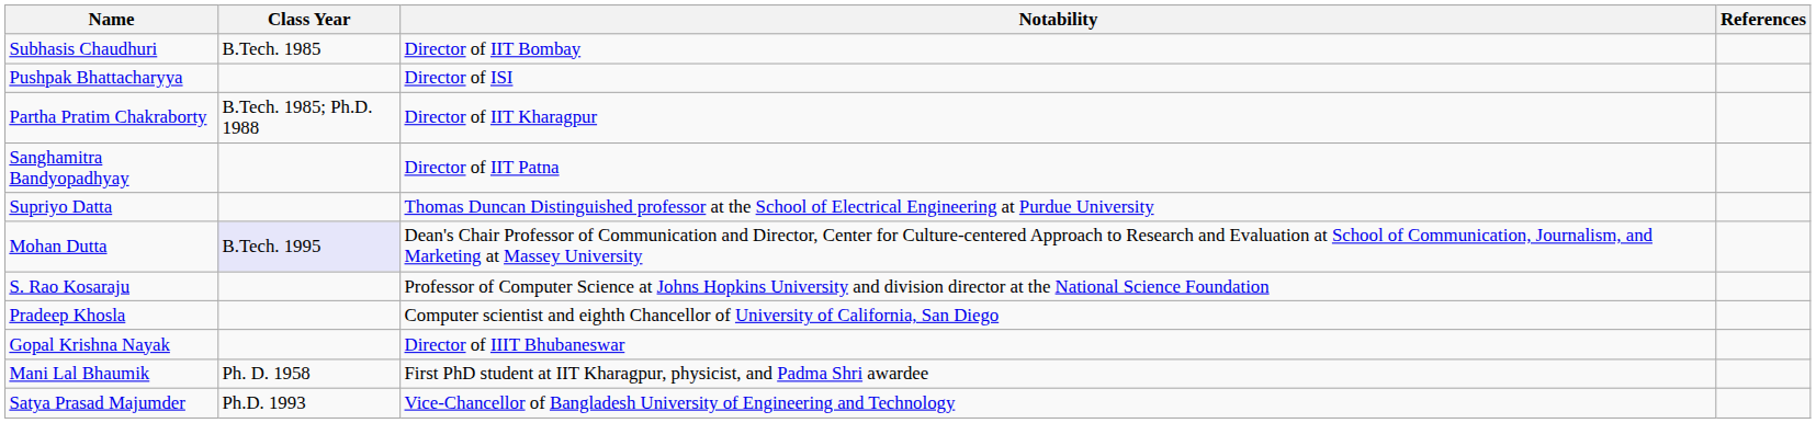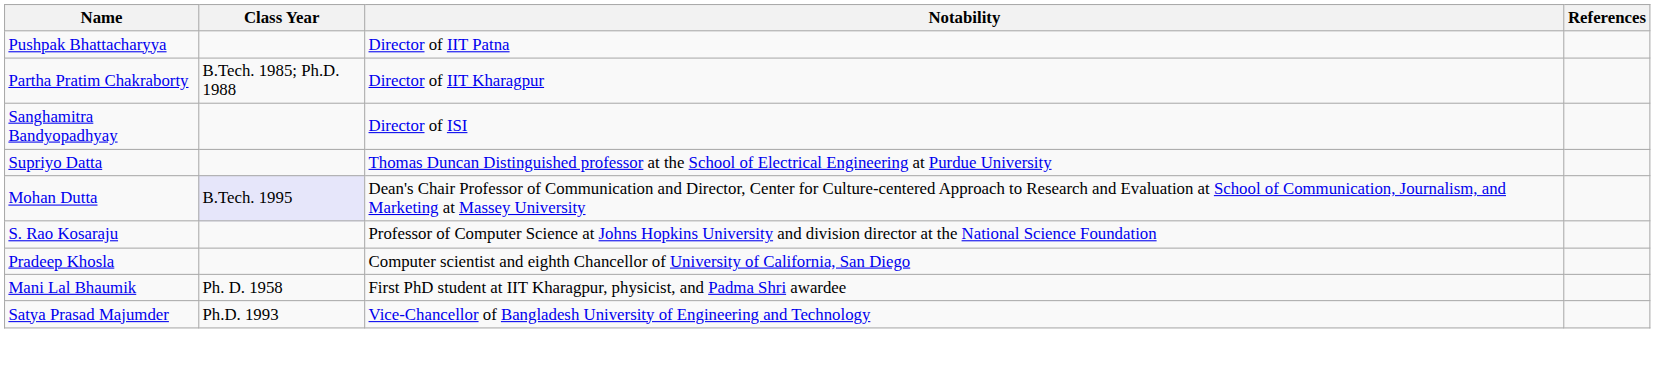- row: Subhasis Chaudhuri | B.Tech. 1985 | Director of IIT Bombay
Pushpak Bhattacharyya | Notability: Director of ISI -> Director of IIT Patna
Sanghamitra Bandyopadhyay | Notability: Director of IIT Patna -> Director of ISI
- row: Gopal Krishna Nayak | Director of IIIT Bhubaneswar
